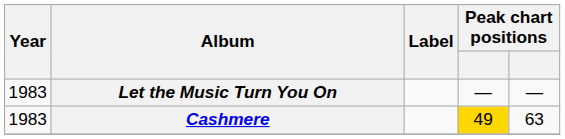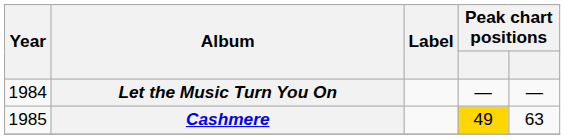Let the Music Turn You On | Year: 1983 -> 1984
Cashmere | Year: 1983 -> 1985
